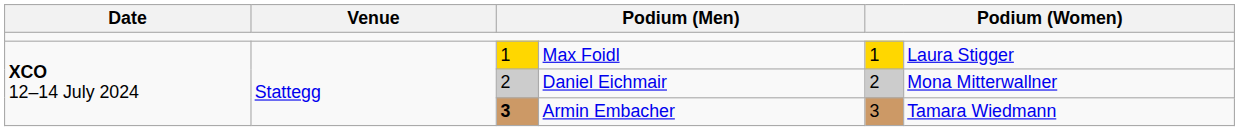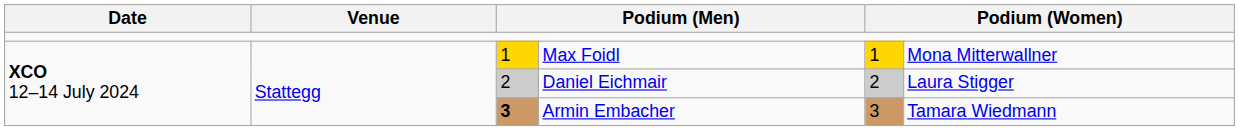Max Foidl | column 6: Laura Stigger -> Mona Mitterwallner
Daniel Eichmair | column 6: Mona Mitterwallner -> Laura Stigger
